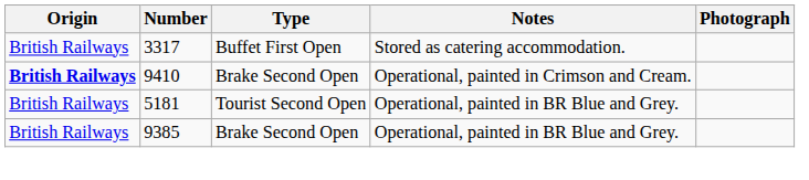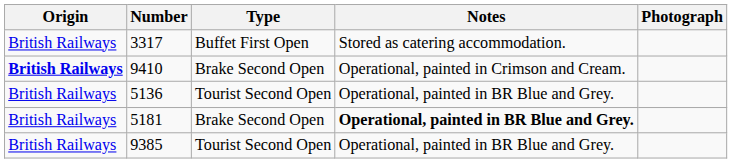+ row: British Railways | 5136 | Tourist Second Open | Operational, painted in BR Blue and Grey.
5181 | Type: Tourist Second Open -> Brake Second Open
5181 | Notes: normal -> bold
9385 | Type: Brake Second Open -> Tourist Second Open
